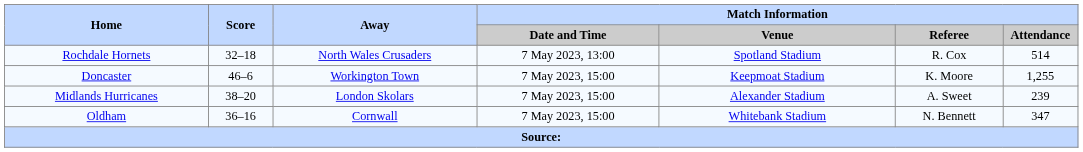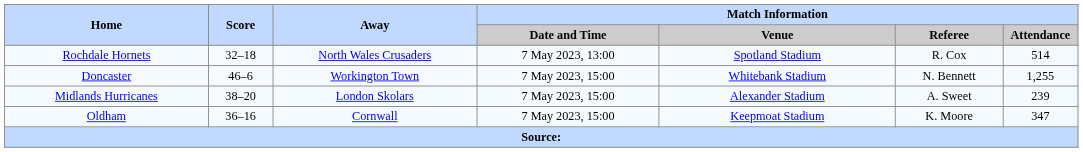Doncaster | Match Information / Venue: Keepmoat Stadium -> Whitebank Stadium
Doncaster | Match Information / Referee: K. Moore -> N. Bennett
Oldham | Match Information / Venue: Whitebank Stadium -> Keepmoat Stadium
Oldham | Match Information / Referee: N. Bennett -> K. Moore
